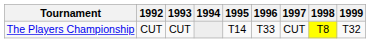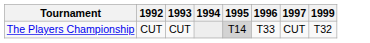- column: 1998 | T8
The Players Championship | 1995: no background -> lightgrey background
